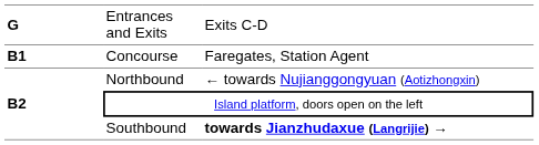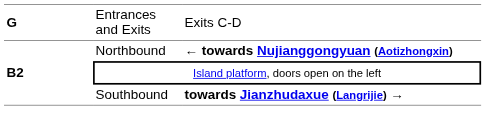- row: B1 | Concourse | Faregates, Station Agent
Northbound | column 3: normal -> bold
